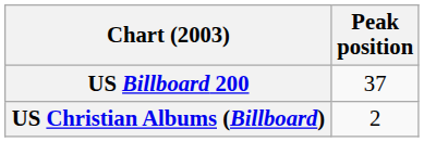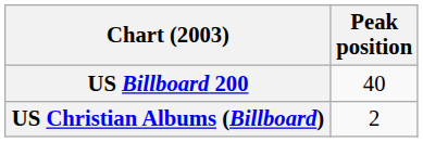US Billboard 200 | Peak position: 37 -> 40
